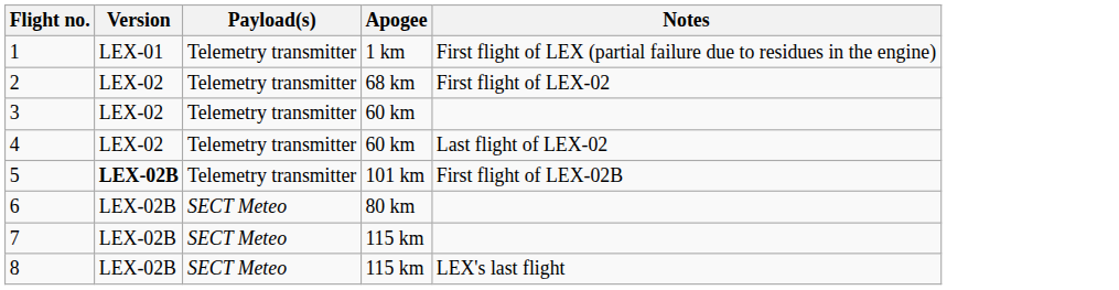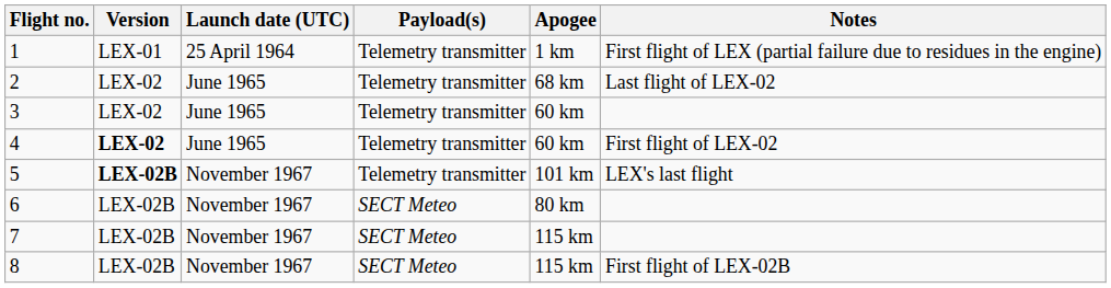+ column: Launch date (UTC) | 25 April 1964 | June 1965 | June 1965 | June 1965 | November 1967 | November 1967 | November 1967 | November 1967
2 | Notes: First flight of LEX-02 -> Last flight of LEX-02
4 | Version: normal -> bold
4 | Notes: Last flight of LEX-02 -> First flight of LEX-02
5 | Notes: First flight of LEX-02B -> LEX's last flight
8 | Notes: LEX's last flight -> First flight of LEX-02B
